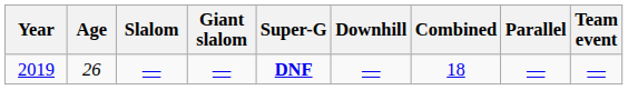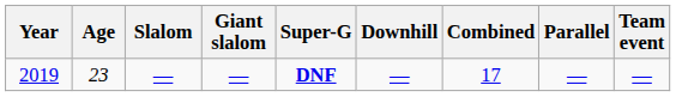2019 | Age: 26 -> 23
2019 | Combined: 18 -> 17
